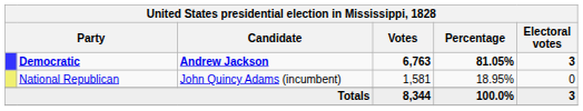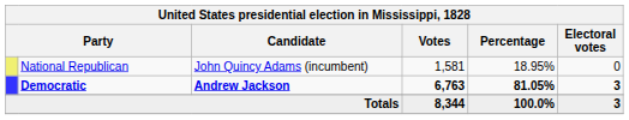rows swapped: Democratic <-> National Republican
